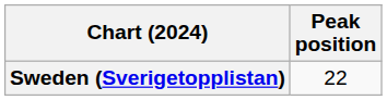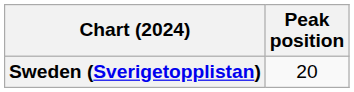Sweden (Sverigetopplistan) | Peak position: 22 -> 20
